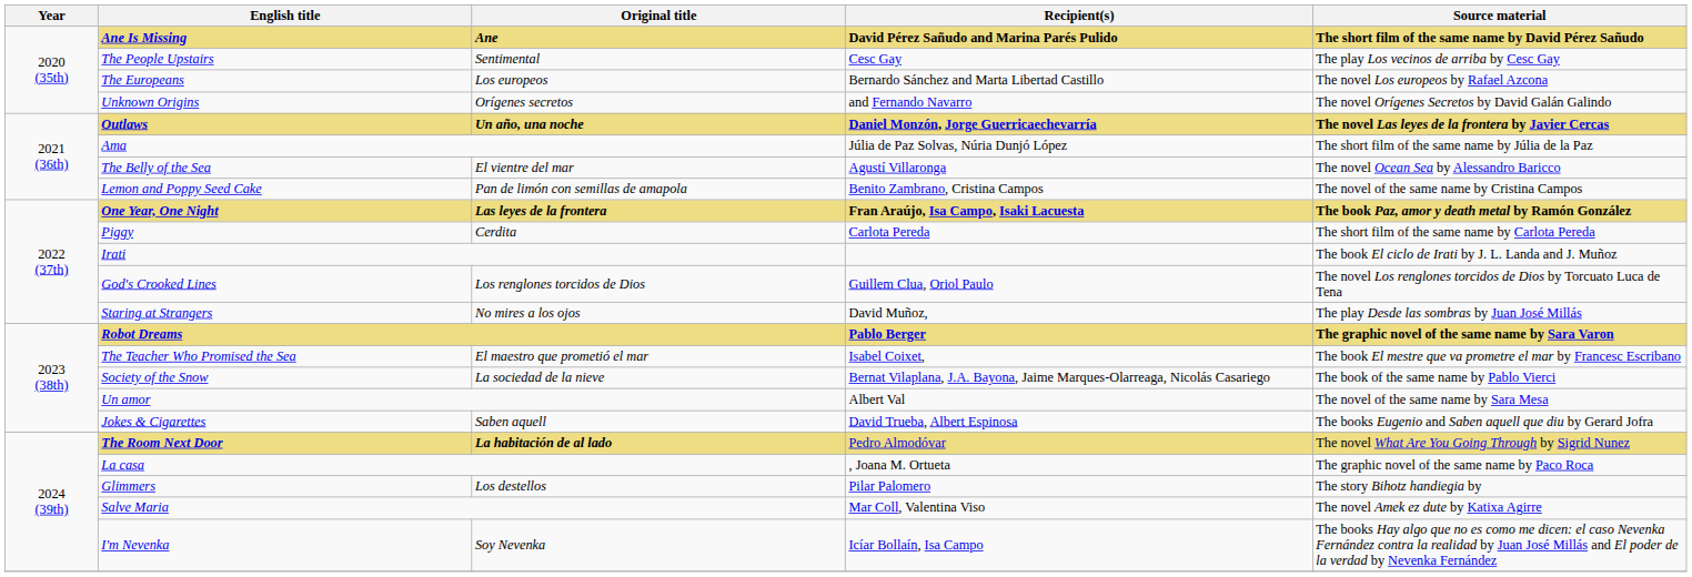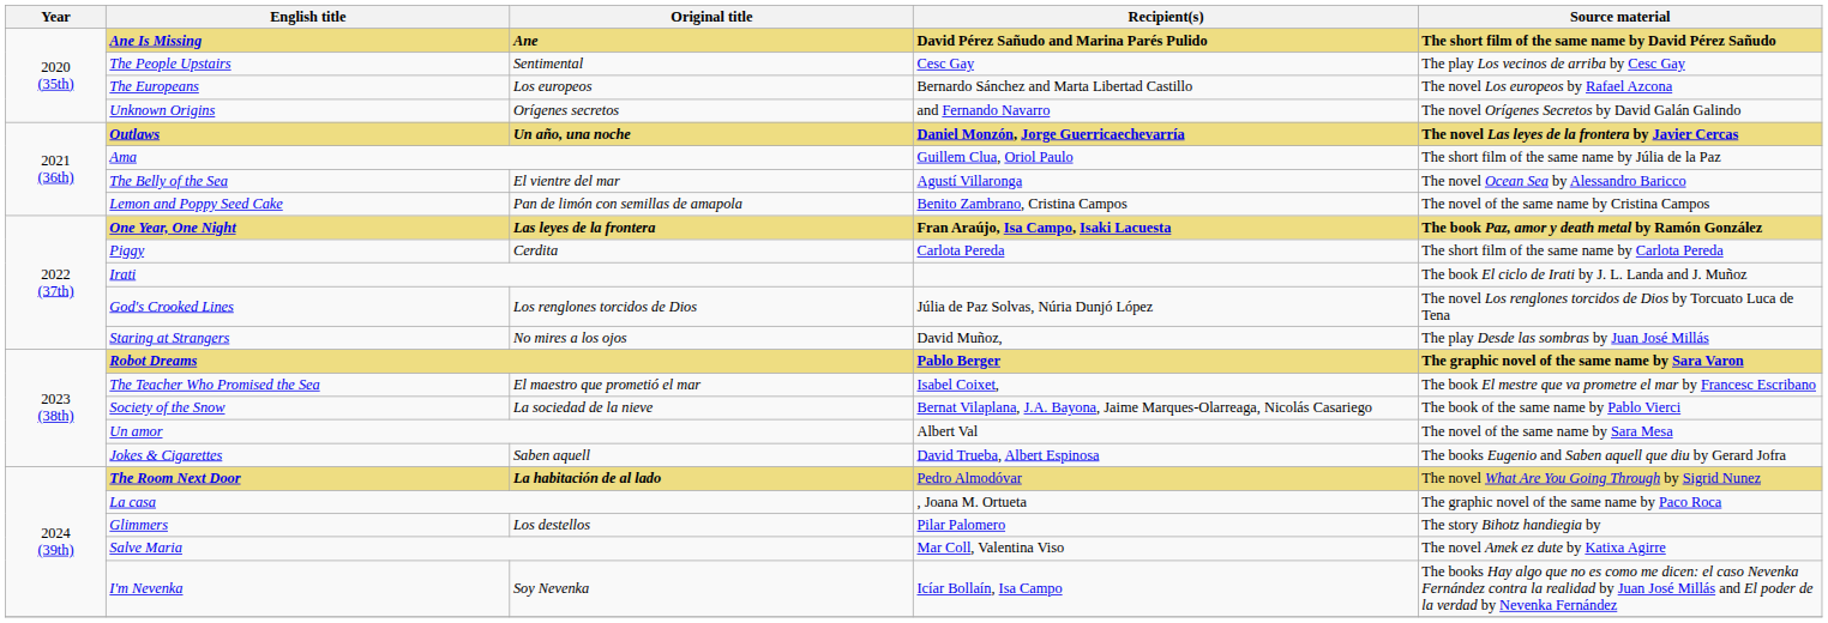Ama | Recipient(s): Júlia de Paz Solvas, Núria Dunjó López -> Guillem Clua, Oriol Paulo
God's Crooked Lines | Recipient(s): Guillem Clua, Oriol Paulo -> Júlia de Paz Solvas, Núria Dunjó López
